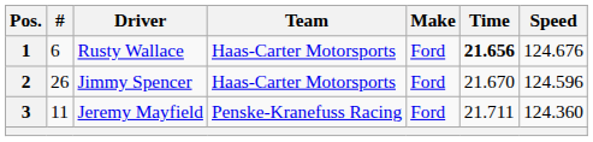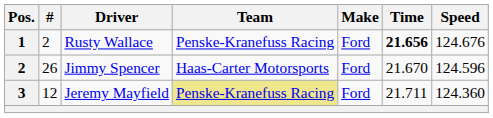Rusty Wallace | #: 6 -> 2
Rusty Wallace | Team: Haas-Carter Motorsports -> Penske-Kranefuss Racing
Jeremy Mayfield | #: 11 -> 12
Jeremy Mayfield | Team: no background -> khaki background
